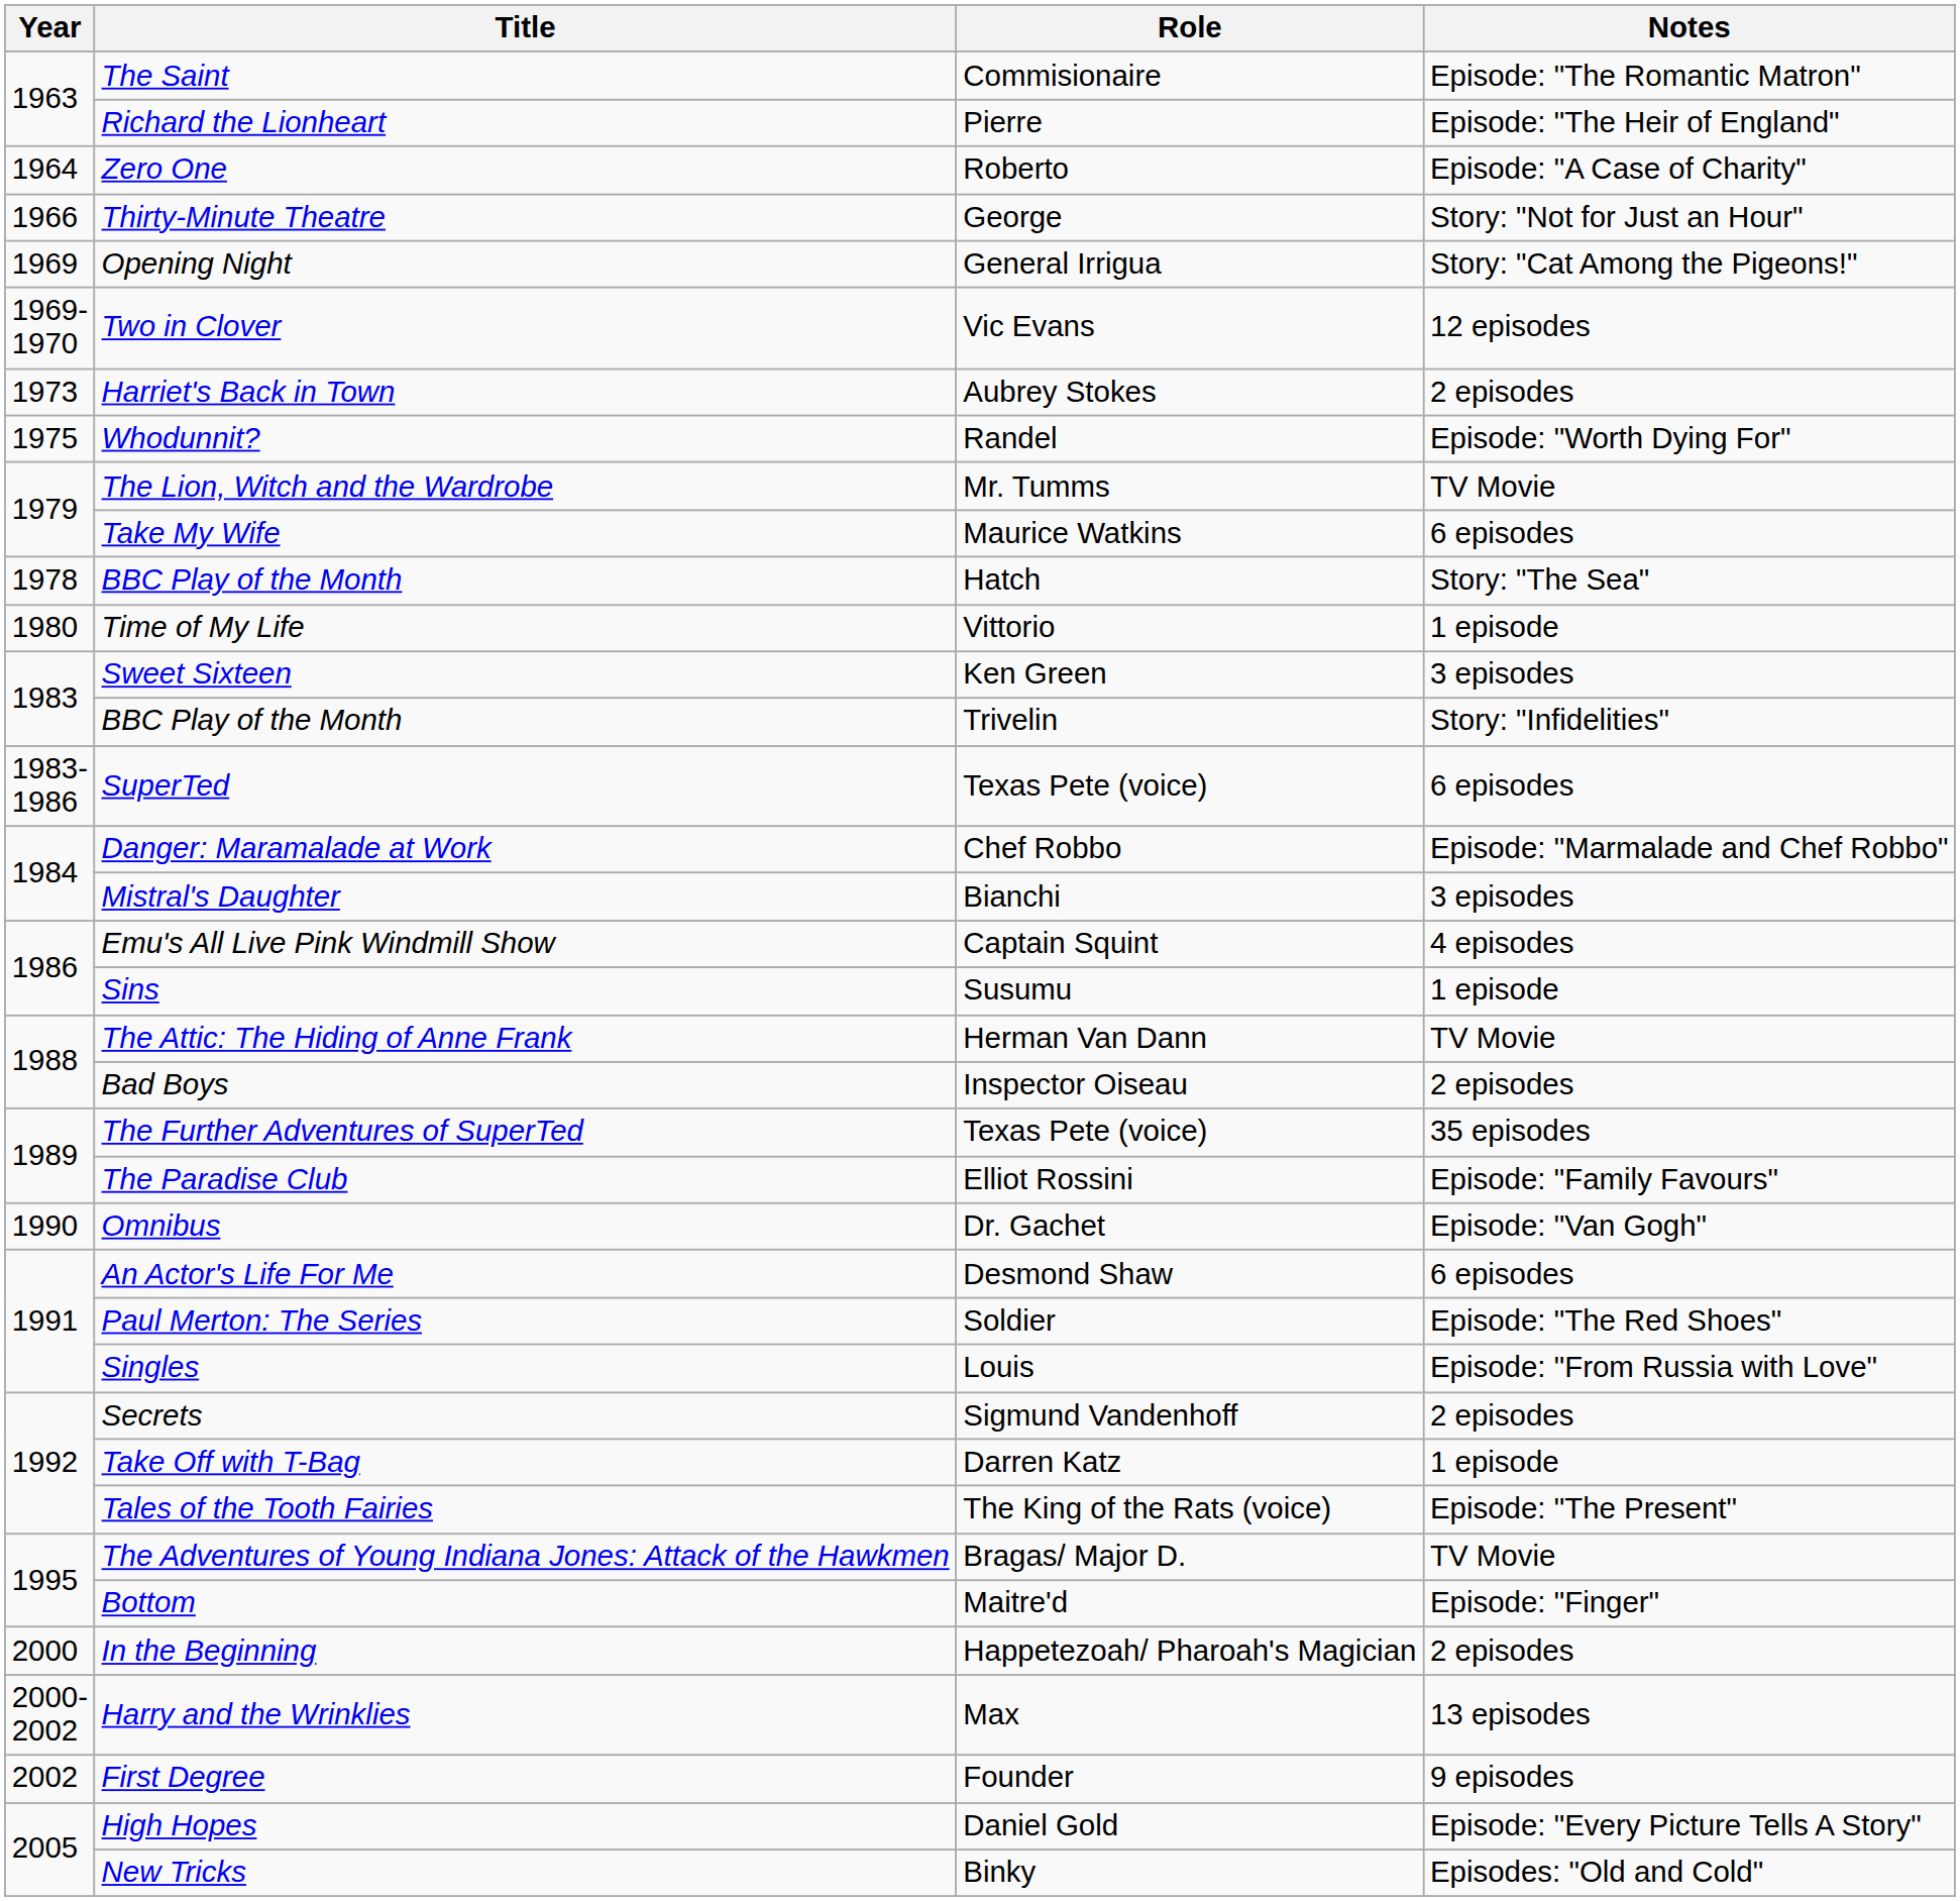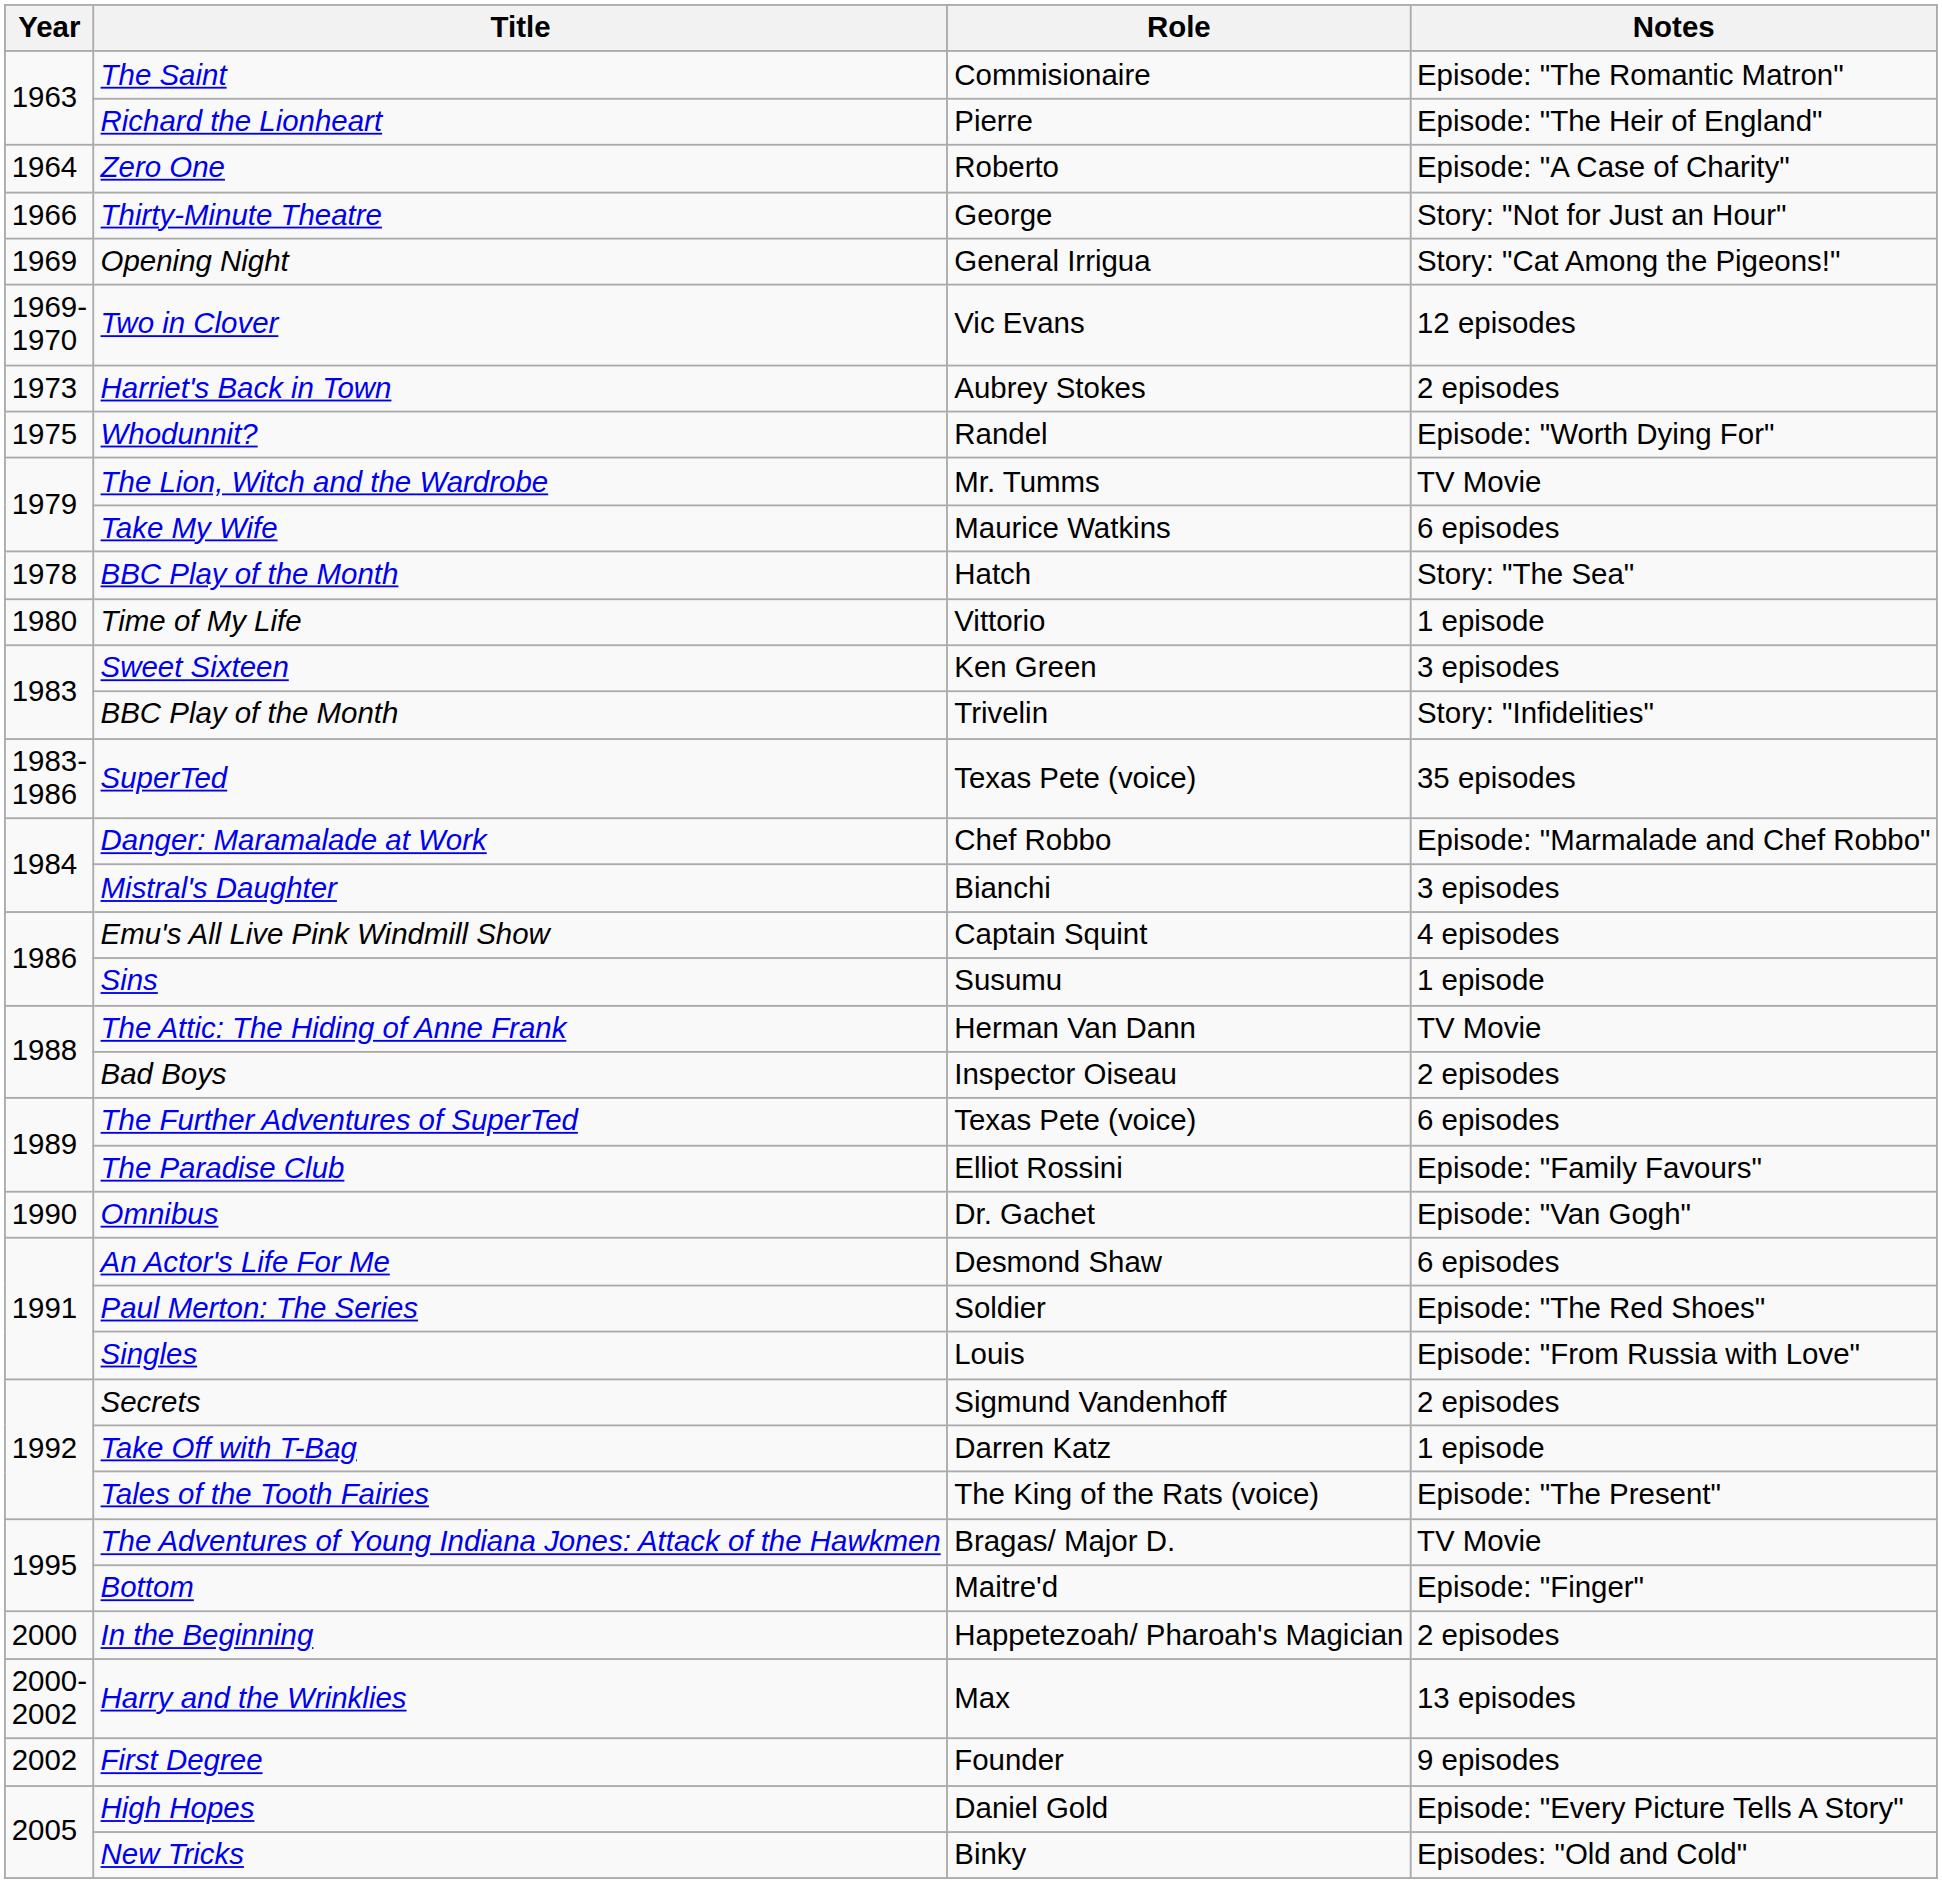SuperTed | Notes: 6 episodes -> 35 episodes
The Further Adventures of SuperTed | Notes: 35 episodes -> 6 episodes
